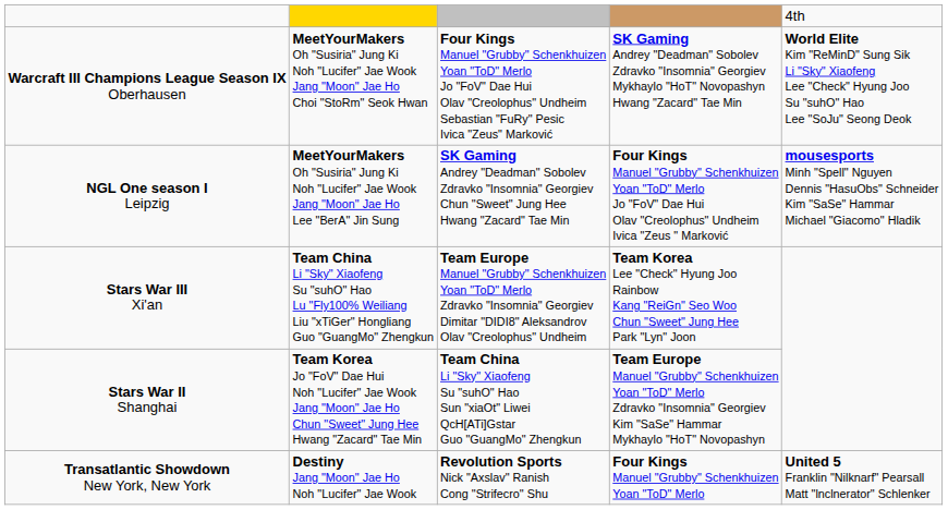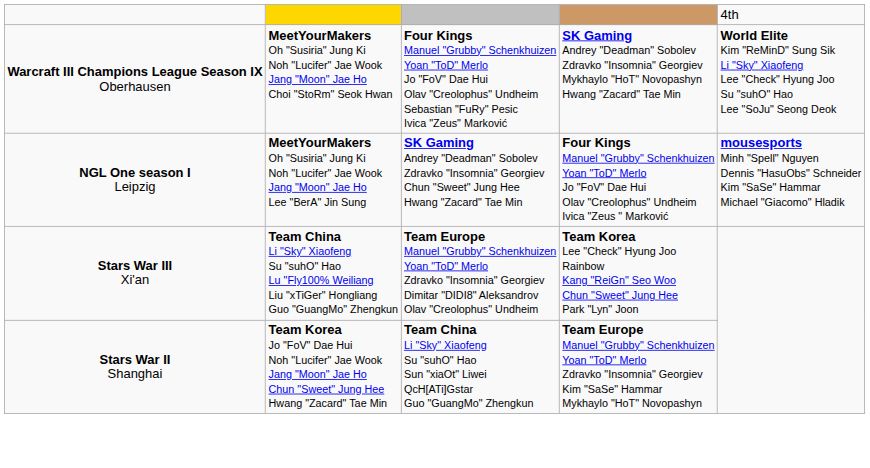- row: Transatlantic Showdown New York, New York | Destiny Jang "Moon" Jae Ho Noh "Lucifer" Jae Wook | Revolution Sports Nick "Axslav" Ranish Cong "Strifecro" Shu | Four Kings Manuel "Grubby" Schenkhuizen Yoan "ToD" Merlo | United 5 Franklin "Nilknarf" Pearsall Matt "lnclnerator" Schlenker
